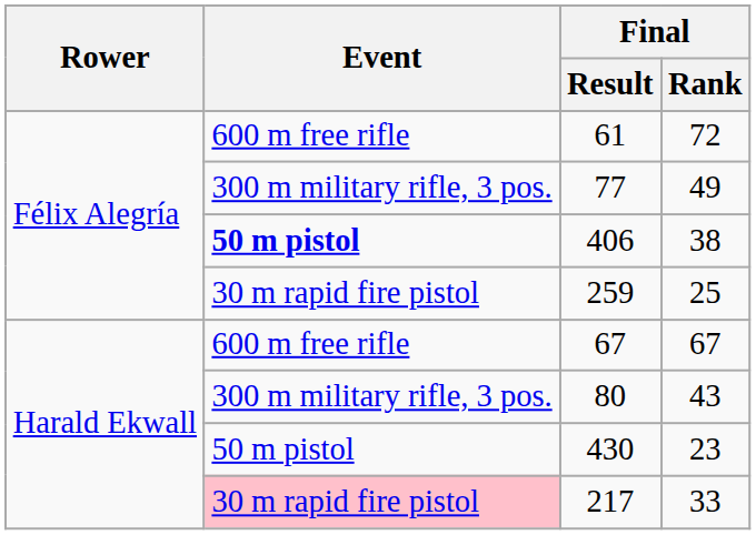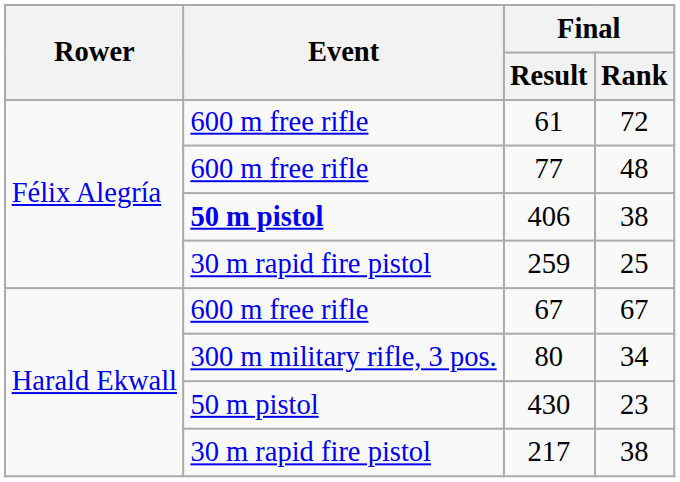77 | Event: 300 m military rifle, 3 pos. -> 600 m free rifle
77 | Final / Rank: 49 -> 48
80 | Final / Rank: 43 -> 34
217 | Event: pink background -> no background
217 | Final / Rank: 33 -> 38
